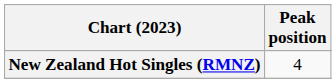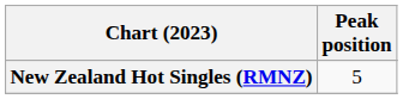New Zealand Hot Singles (RMNZ) | Peak position: 4 -> 5
